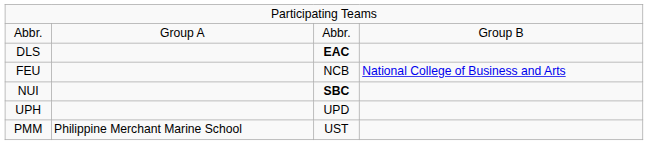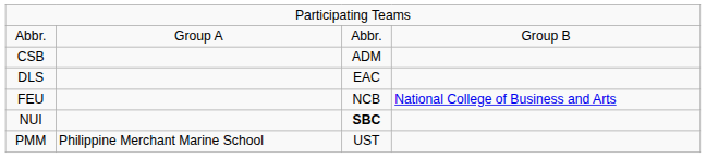+ row: CSB | ADM
DLS | column 3: bold -> normal
- row: UPH | UPD
